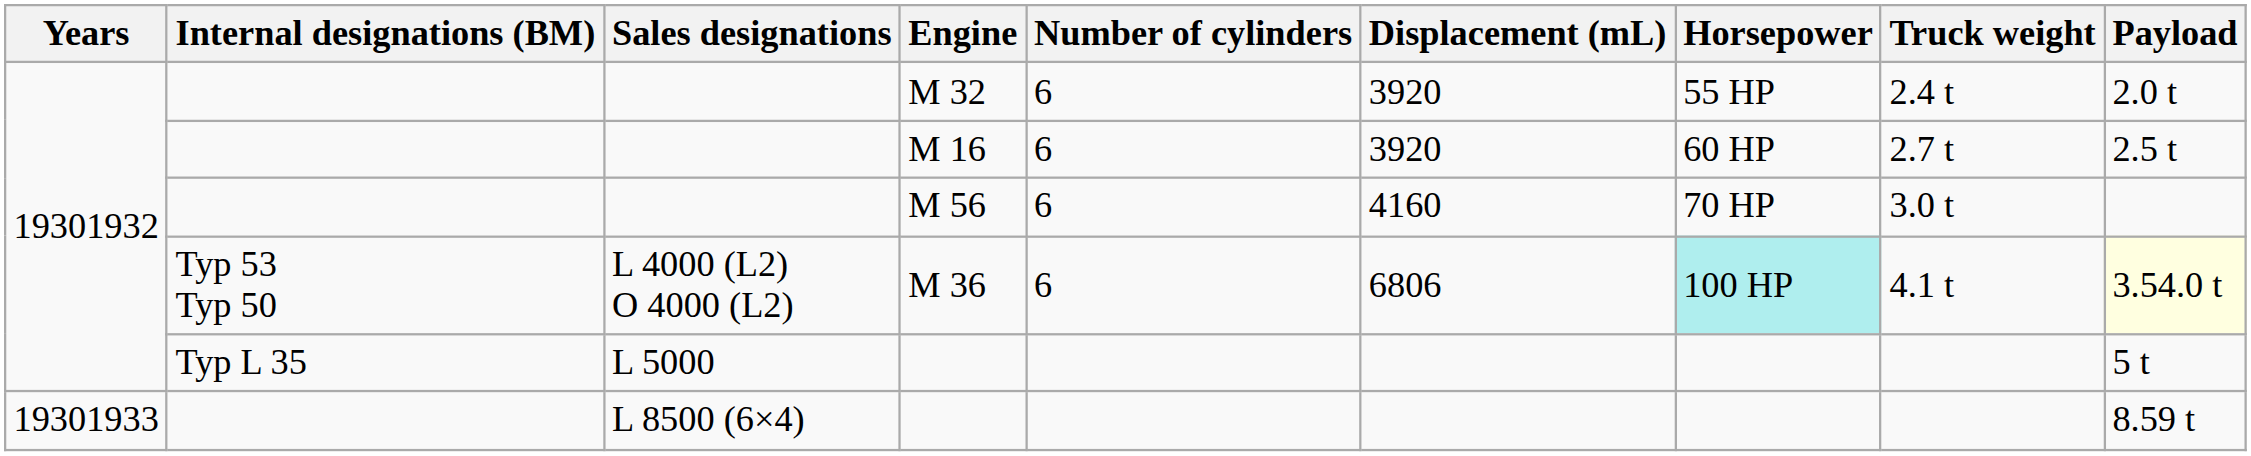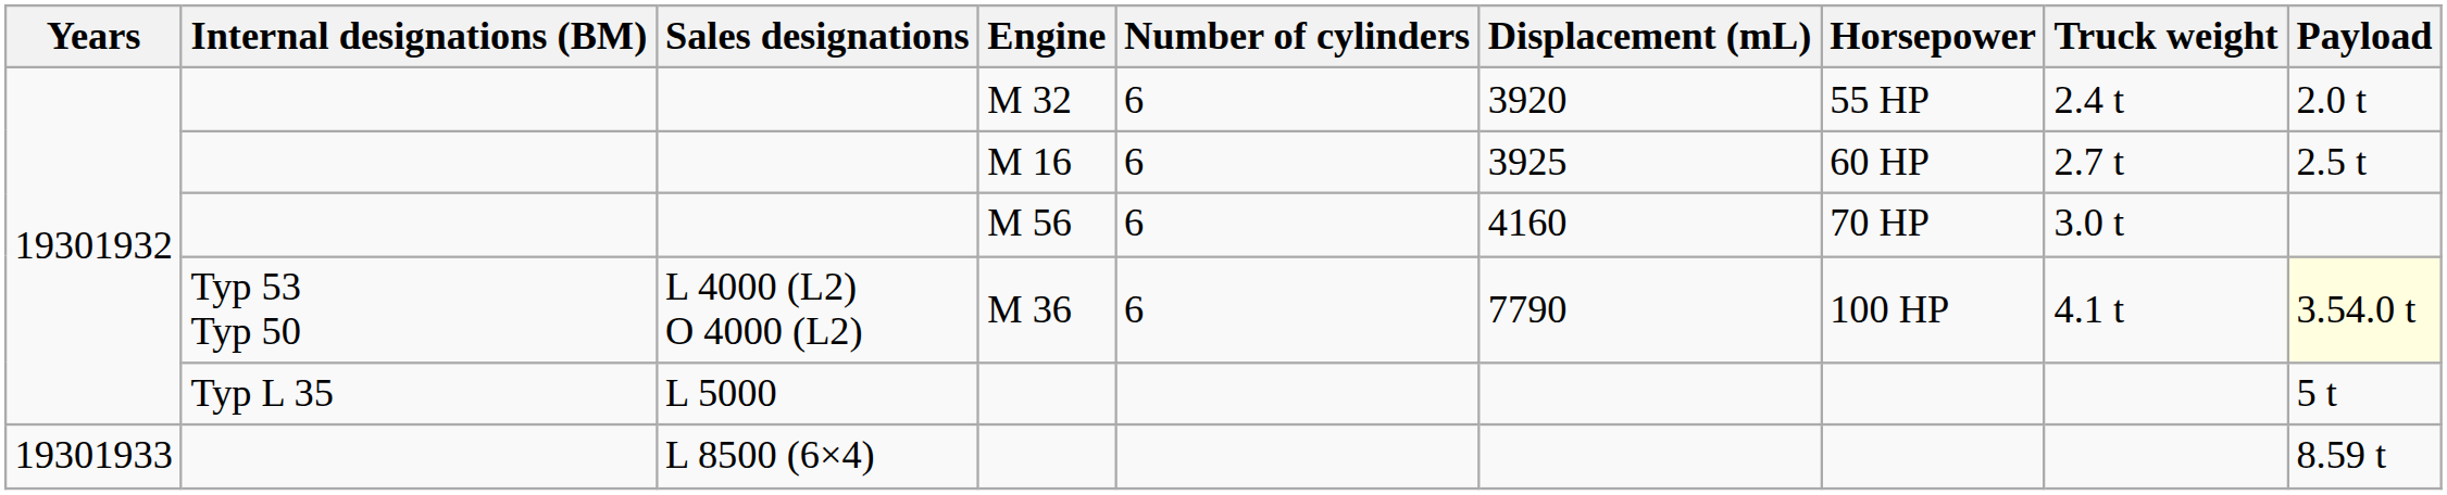M 16 | Displacement (mL): 3920 -> 3925
M 36 | Displacement (mL): 6806 -> 7790
M 36 | Horsepower: paleturquoise background -> no background
